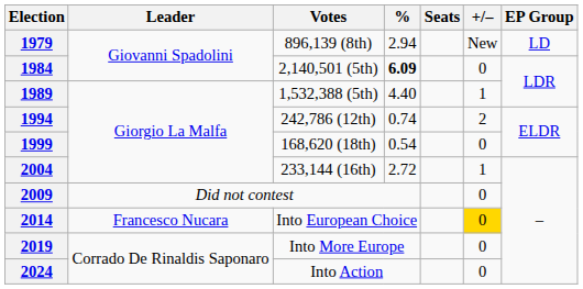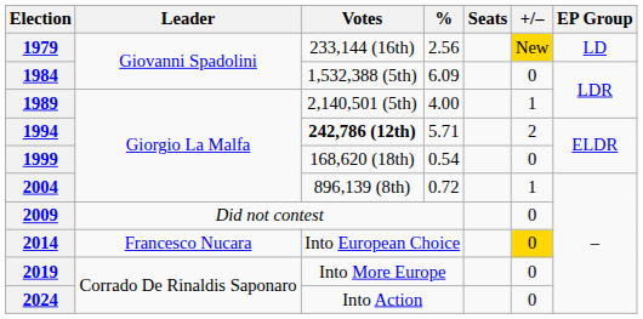1979 | Votes: 896,139 (8th) -> 233,144 (16th)
1979 | %: 2.94 -> 2.56
1979 | +/–: no background -> gold background
1984 | Votes: 2,140,501 (5th) -> 1,532,388 (5th)
1984 | %: bold -> normal
1989 | Votes: 1,532,388 (5th) -> 2,140,501 (5th)
1989 | %: 4.40 -> 4.00
1994 | Votes: normal -> bold
1994 | %: 0.74 -> 5.71
2004 | Votes: 233,144 (16th) -> 896,139 (8th)
2004 | %: 2.72 -> 0.72
